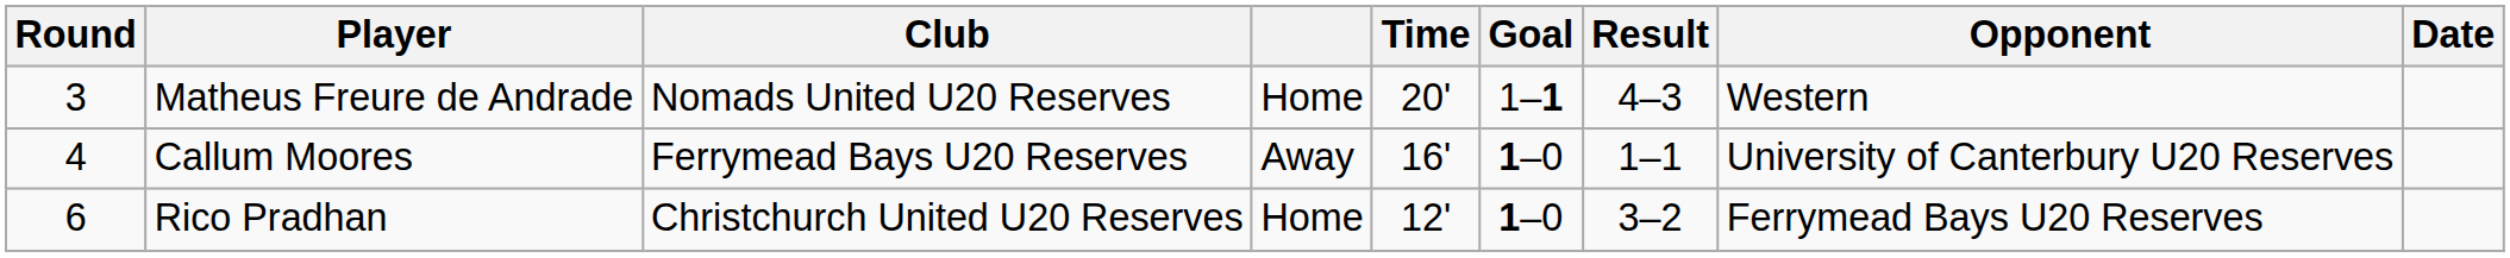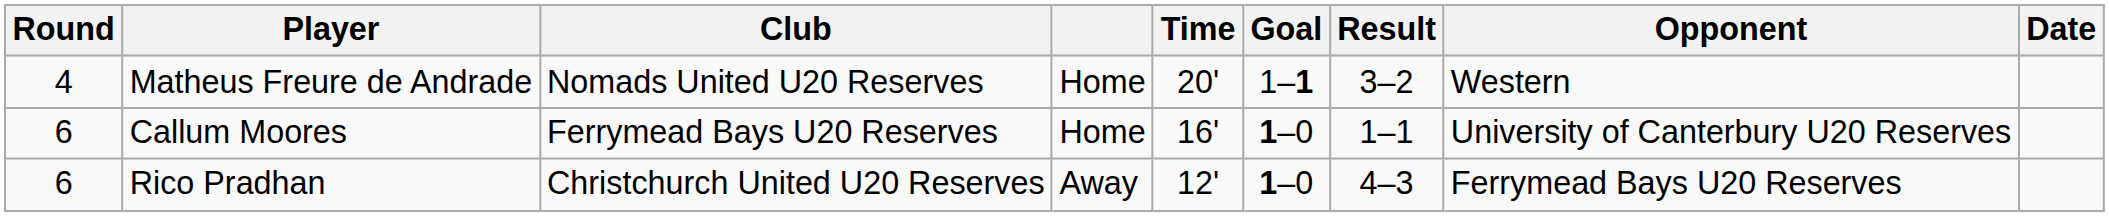Matheus Freure de Andrade | Round: 3 -> 4
Matheus Freure de Andrade | Result: 4–3 -> 3–2
Callum Moores | Round: 4 -> 6
Callum Moores | column 4: Away -> Home
Rico Pradhan | column 4: Home -> Away
Rico Pradhan | Result: 3–2 -> 4–3
